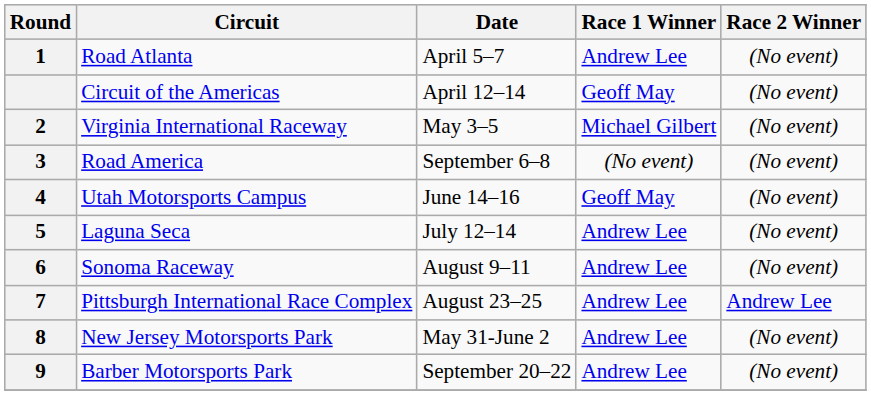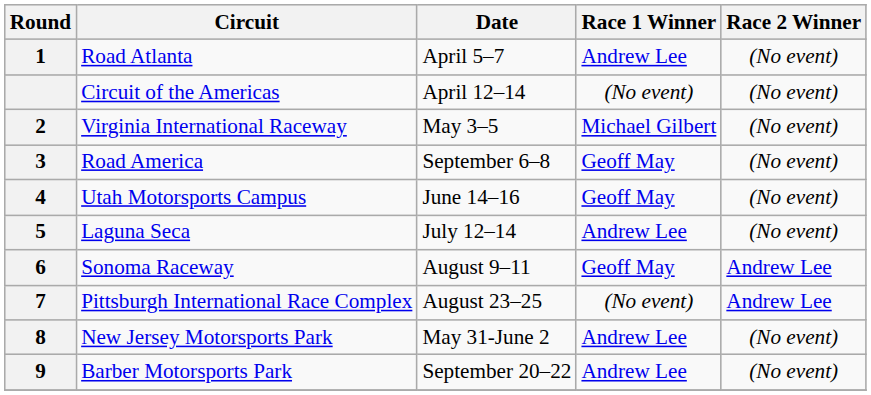Circuit of the Americas | Race 1 Winner: Geoff May -> (No event)
Road America | Race 1 Winner: (No event) -> Geoff May
Sonoma Raceway | Race 1 Winner: Andrew Lee -> Geoff May
Sonoma Raceway | Race 2 Winner: (No event) -> Andrew Lee
Pittsburgh International Race Complex | Race 1 Winner: Andrew Lee -> (No event)
